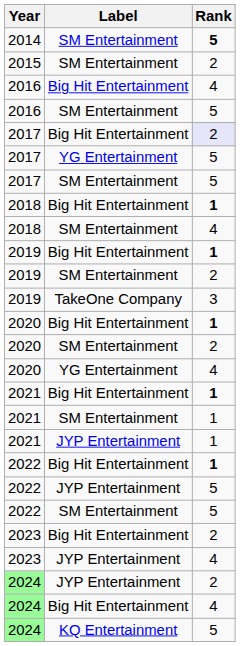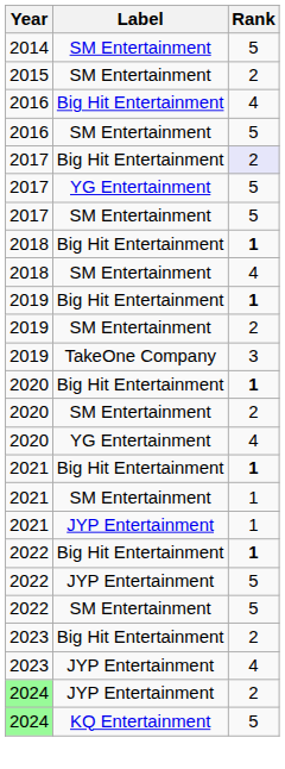2014 | Rank: bold -> normal
- row: 2024 | Big Hit Entertainment | 4
